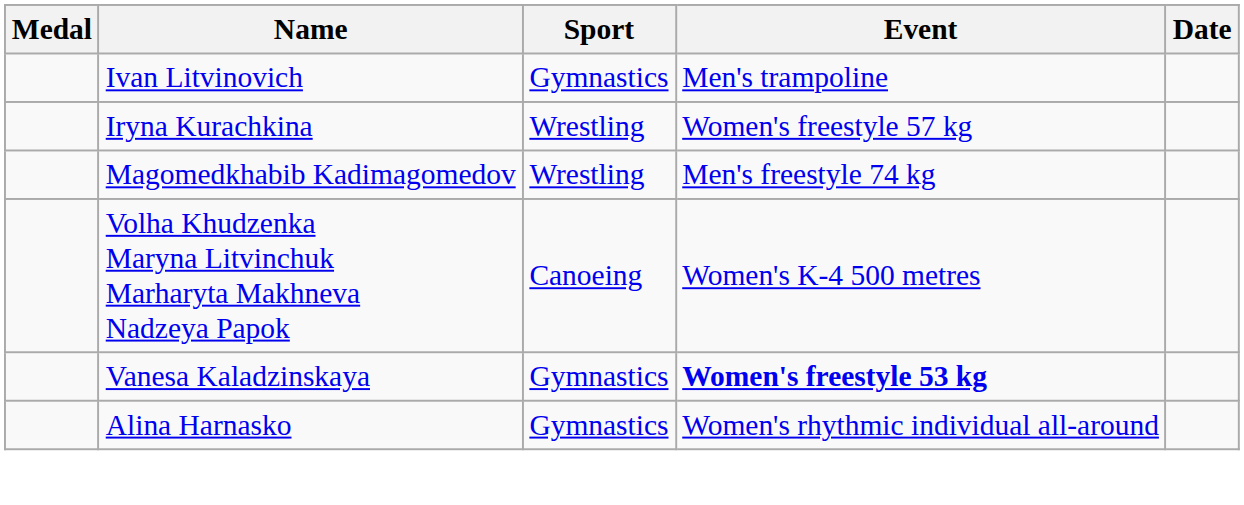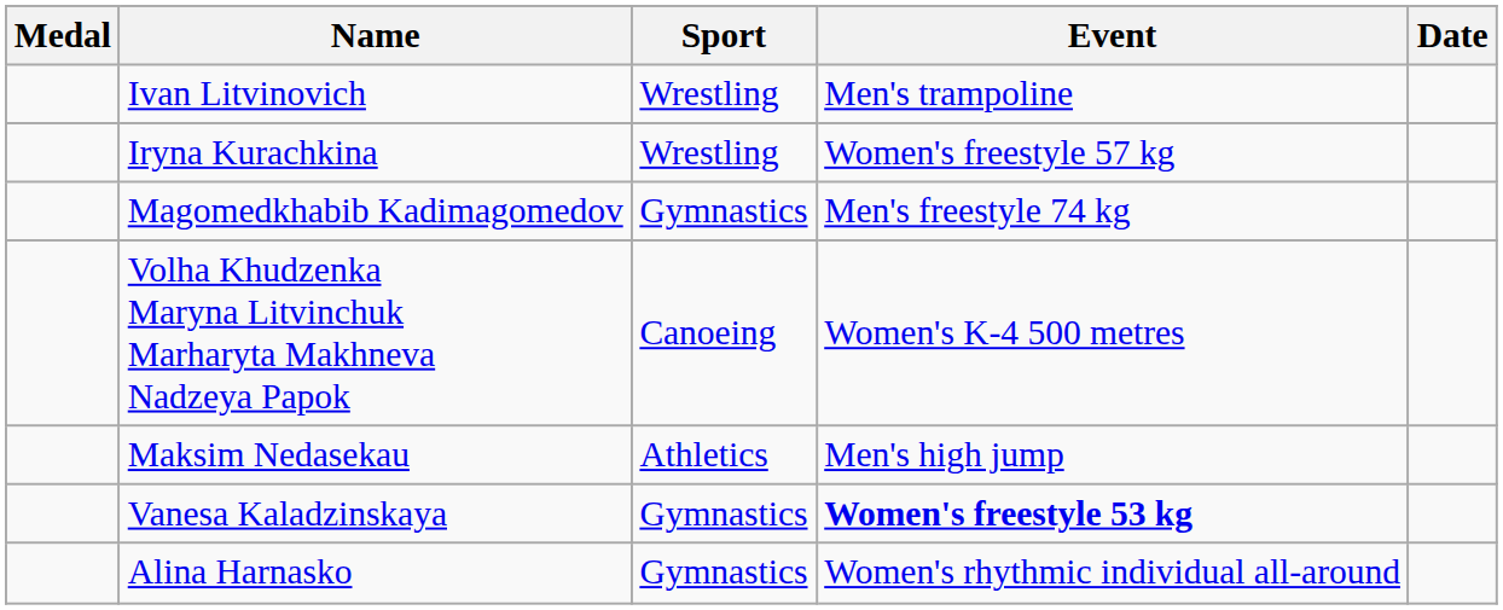Ivan Litvinovich | Sport: Gymnastics -> Wrestling
Magomedkhabib Kadimagomedov | Sport: Wrestling -> Gymnastics
+ row: Maksim Nedasekau | Athletics | Men's high jump
